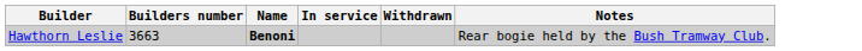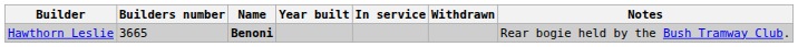+ column: Year built
Hawthorn Leslie | Builders number: 3663 -> 3665
